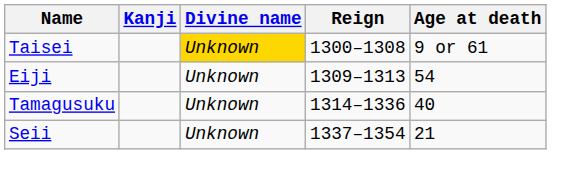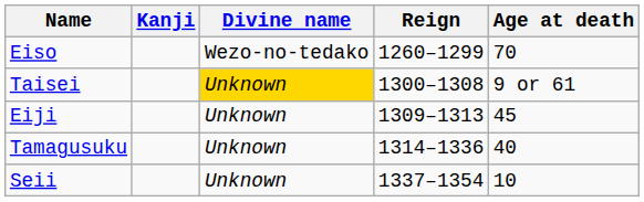+ row: Eiso | Wezo-no-tedako | 1260–1299 | 70
Eiji | Age at death: 54 -> 45
Seii | Age at death: 21 -> 10
